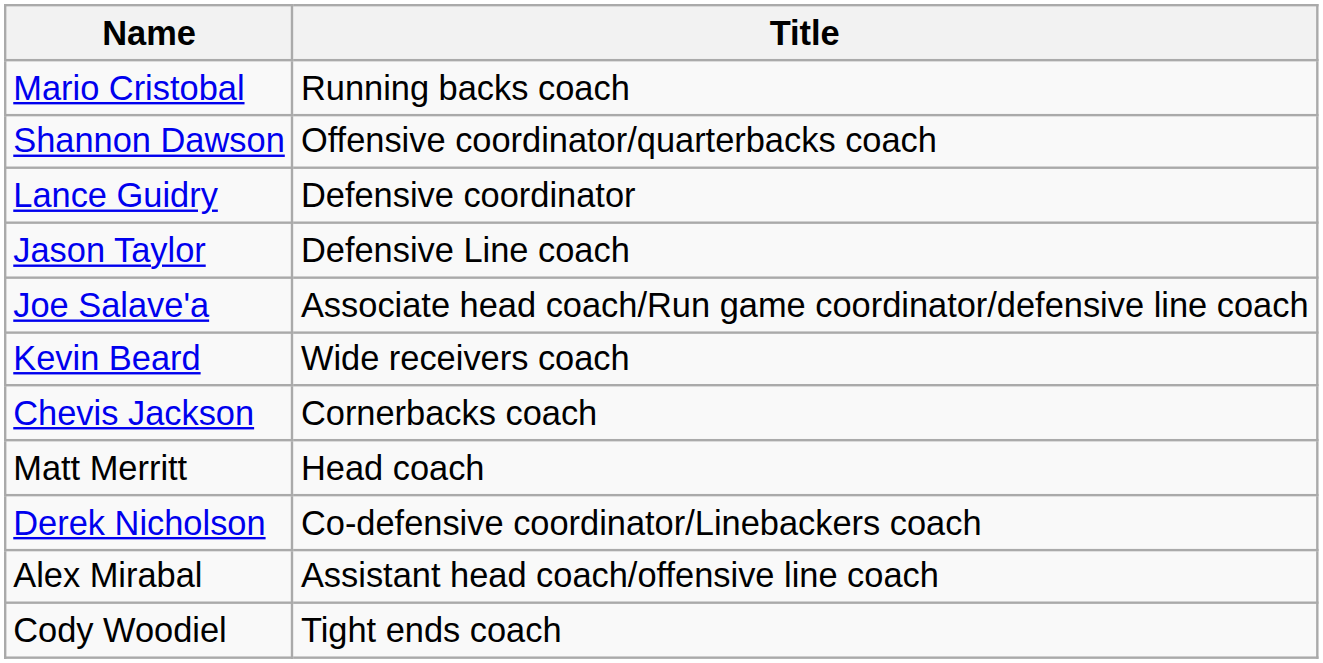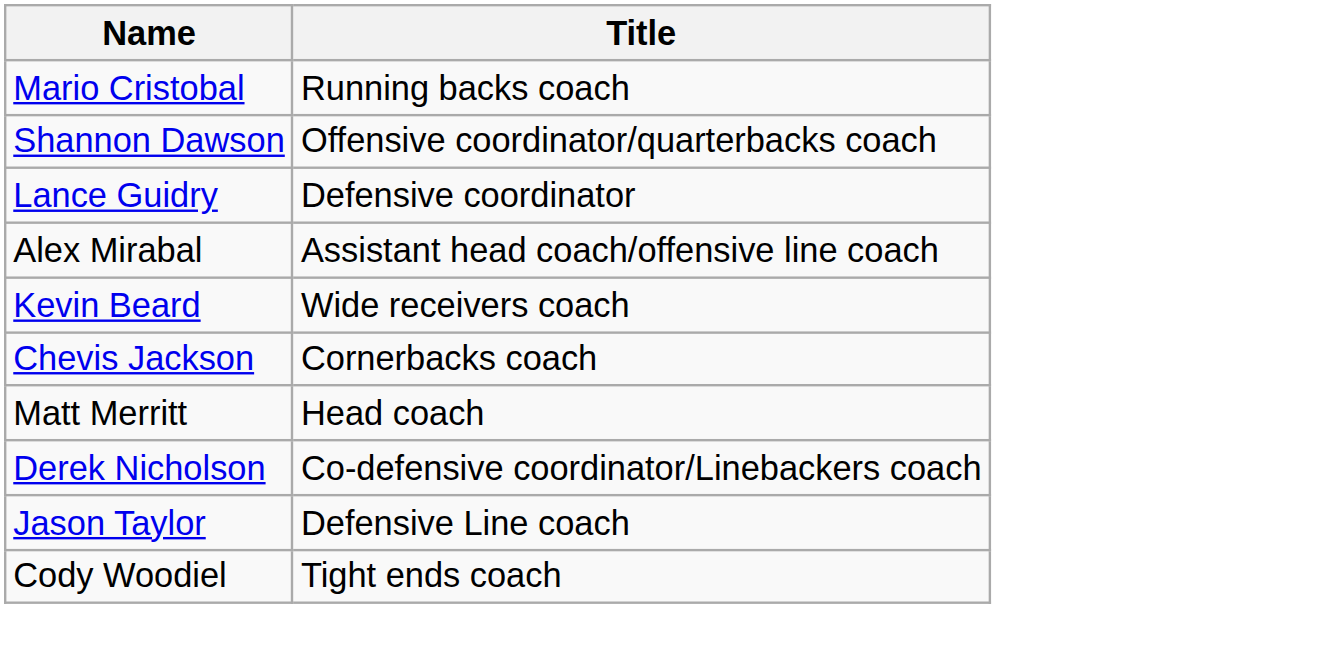rows swapped: Alex Mirabal <-> Jason Taylor
- row: Joe Salave'a | Associate head coach/Run game coordinator/defensive line coach
